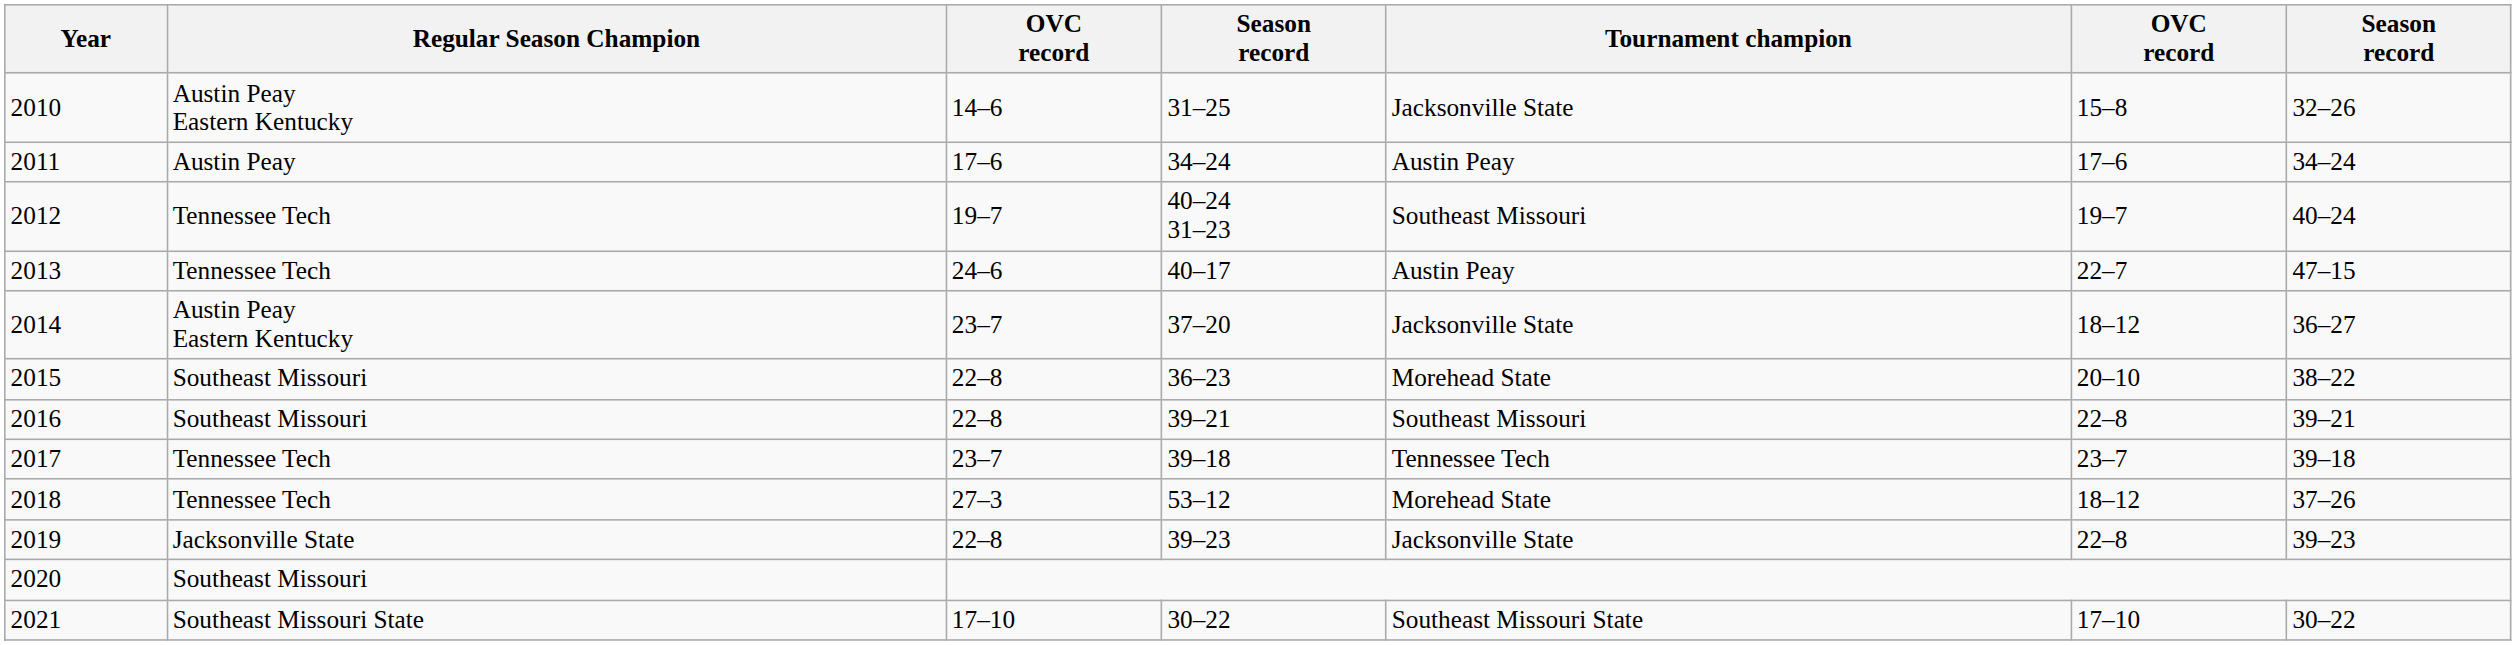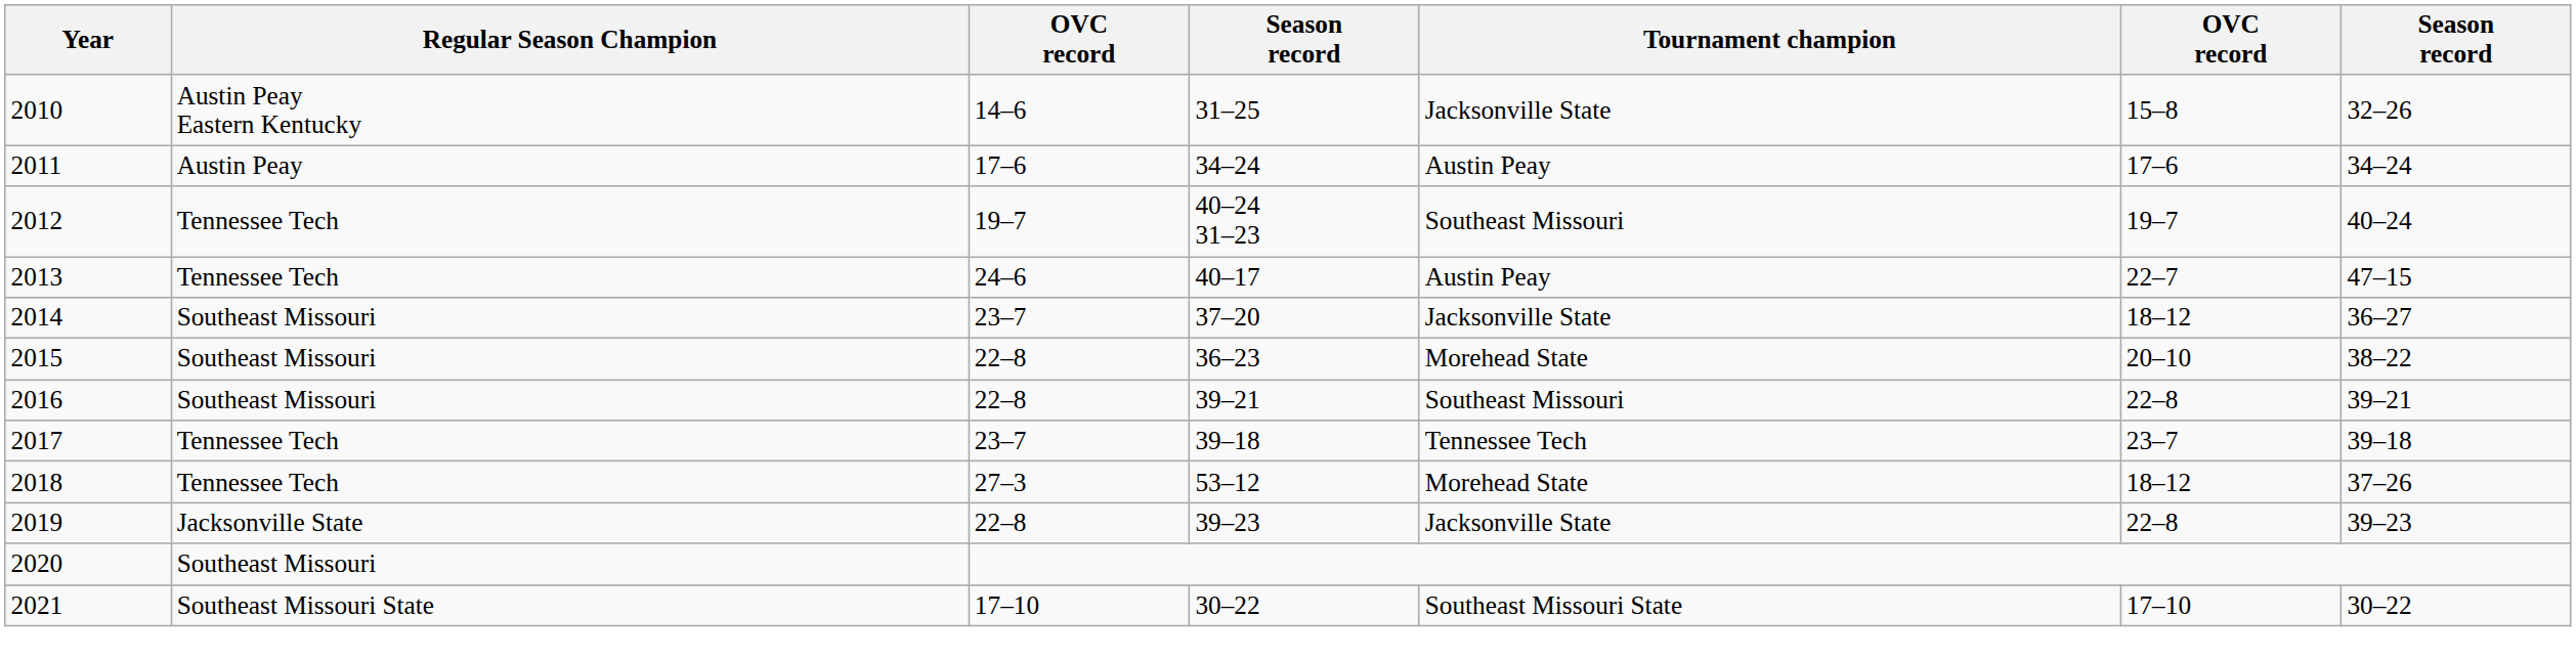2014 | Regular Season Champion: Austin Peay Eastern Kentucky -> Southeast Missouri
